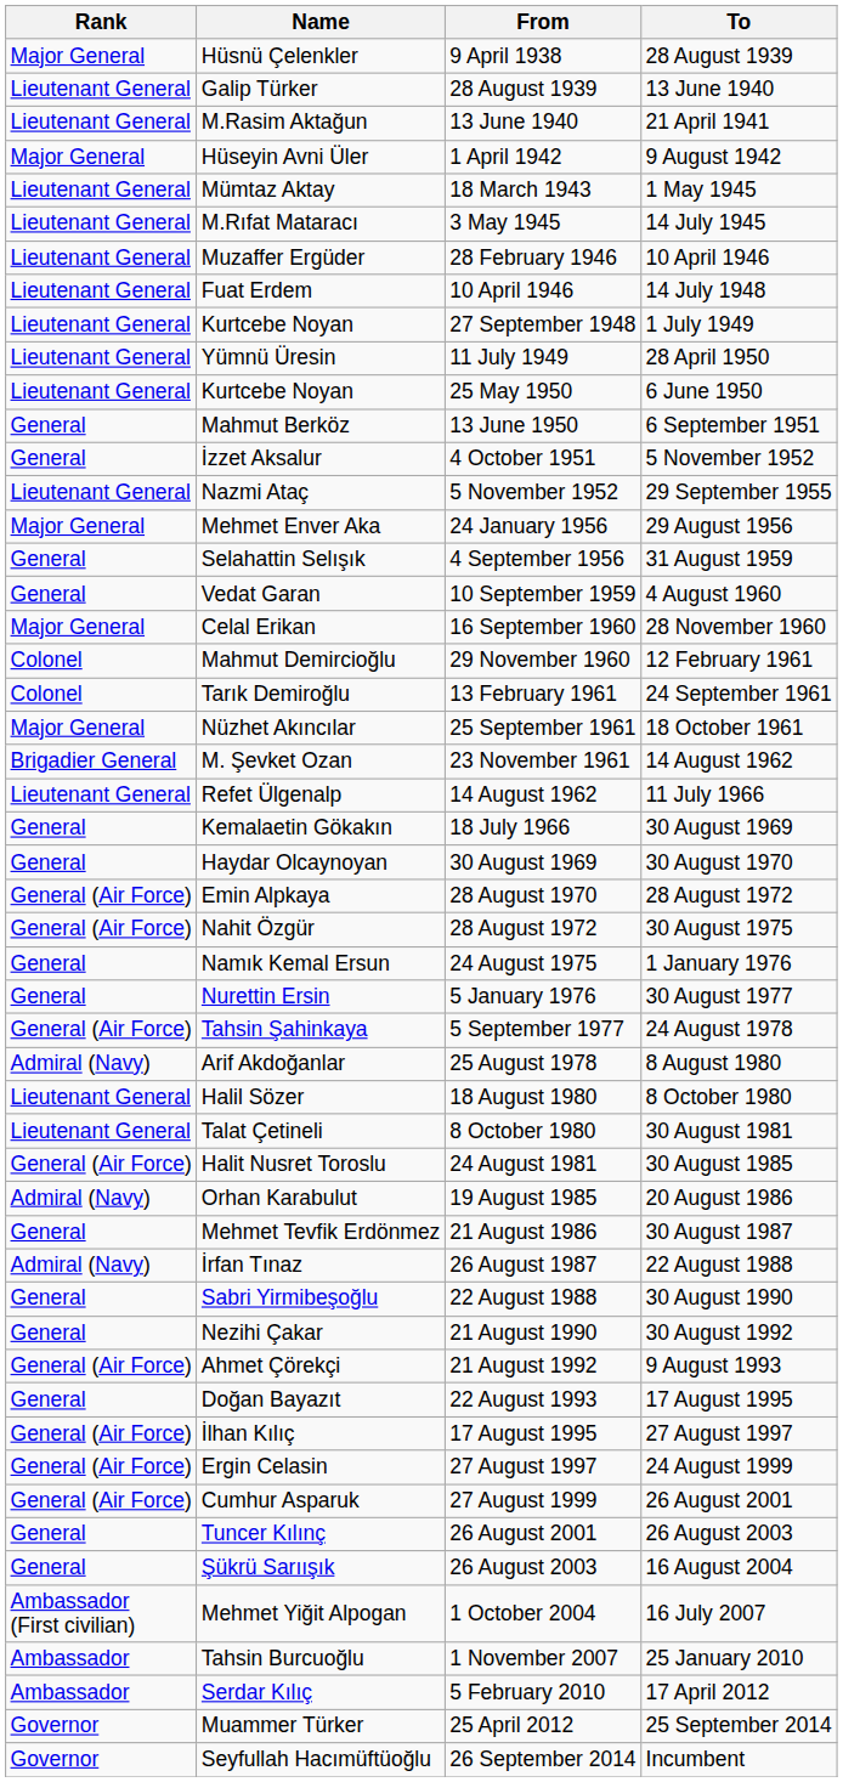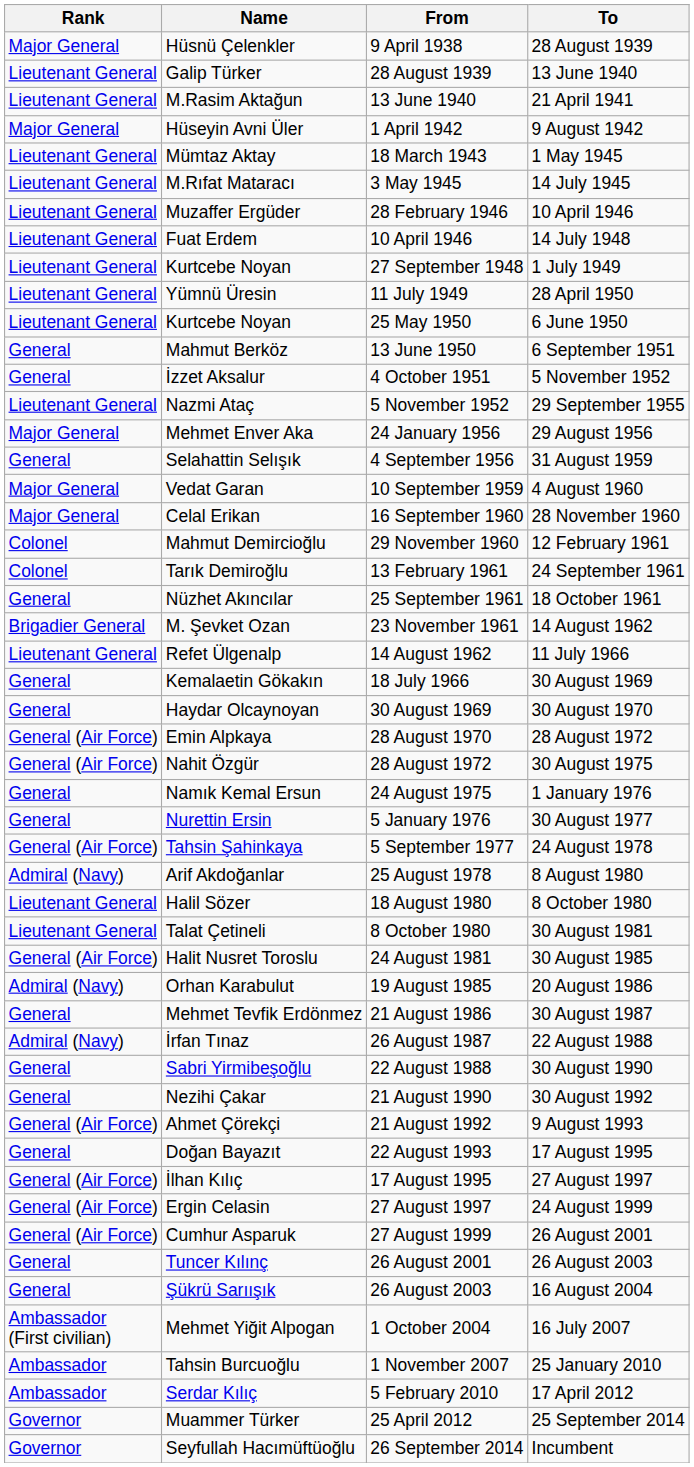10 September 1959 | Rank: General -> Major General
25 September 1961 | Rank: Major General -> General
